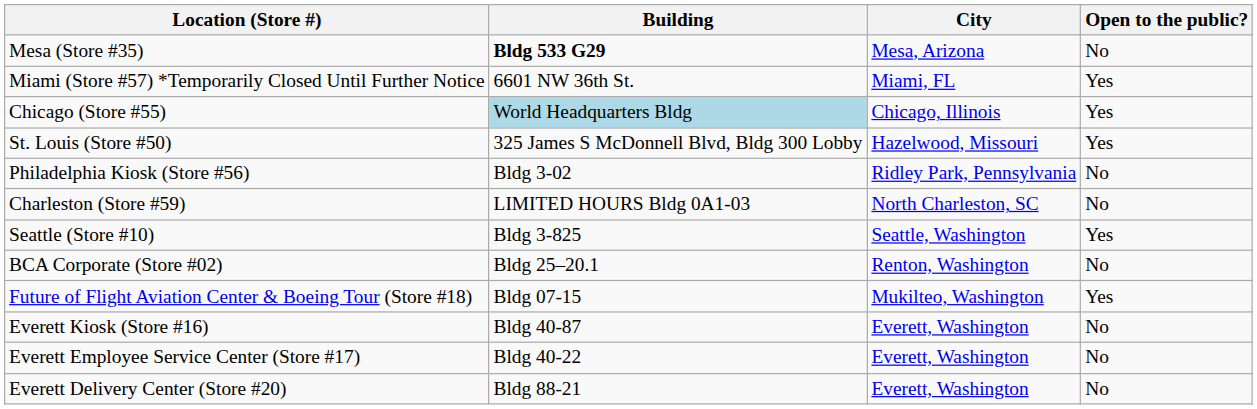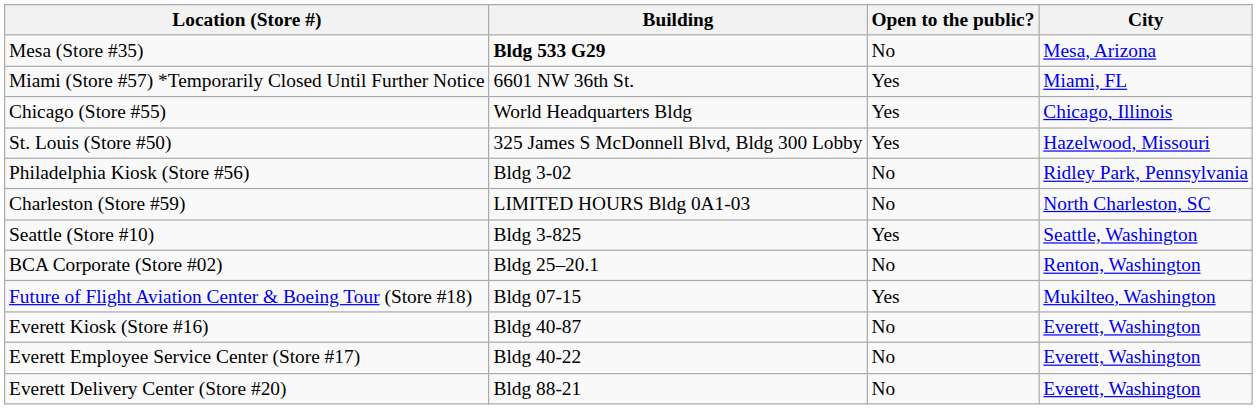columns swapped: City <-> Open to the public?
Chicago (Store #55) | Building: lightblue background -> no background
